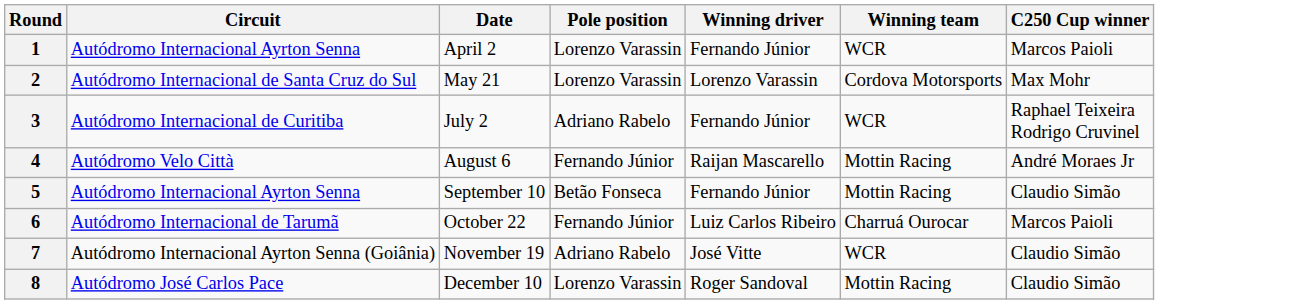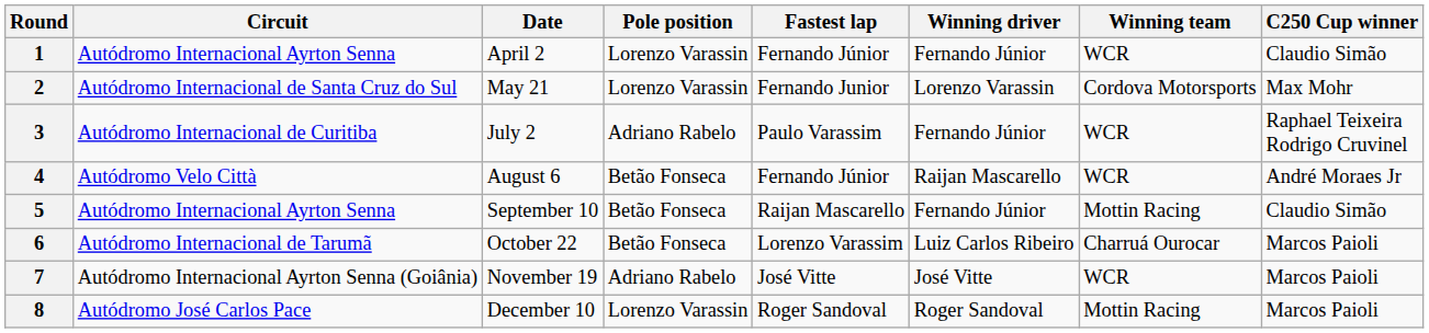+ column: Fastest lap | Fernando Júnior | Fernando Junior | Paulo Varassim | Fernando Júnior | Raijan Mascarello | Lorenzo Varassim | José Vitte | Roger Sandoval
1 | C250 Cup winner: Marcos Paioli -> Claudio Simão
4 | Pole position: Fernando Júnior -> Betão Fonseca
4 | Winning team: Mottin Racing -> WCR
6 | Pole position: Fernando Júnior -> Betão Fonseca
7 | C250 Cup winner: Claudio Simão -> Marcos Paioli
8 | C250 Cup winner: Claudio Simão -> Marcos Paioli
